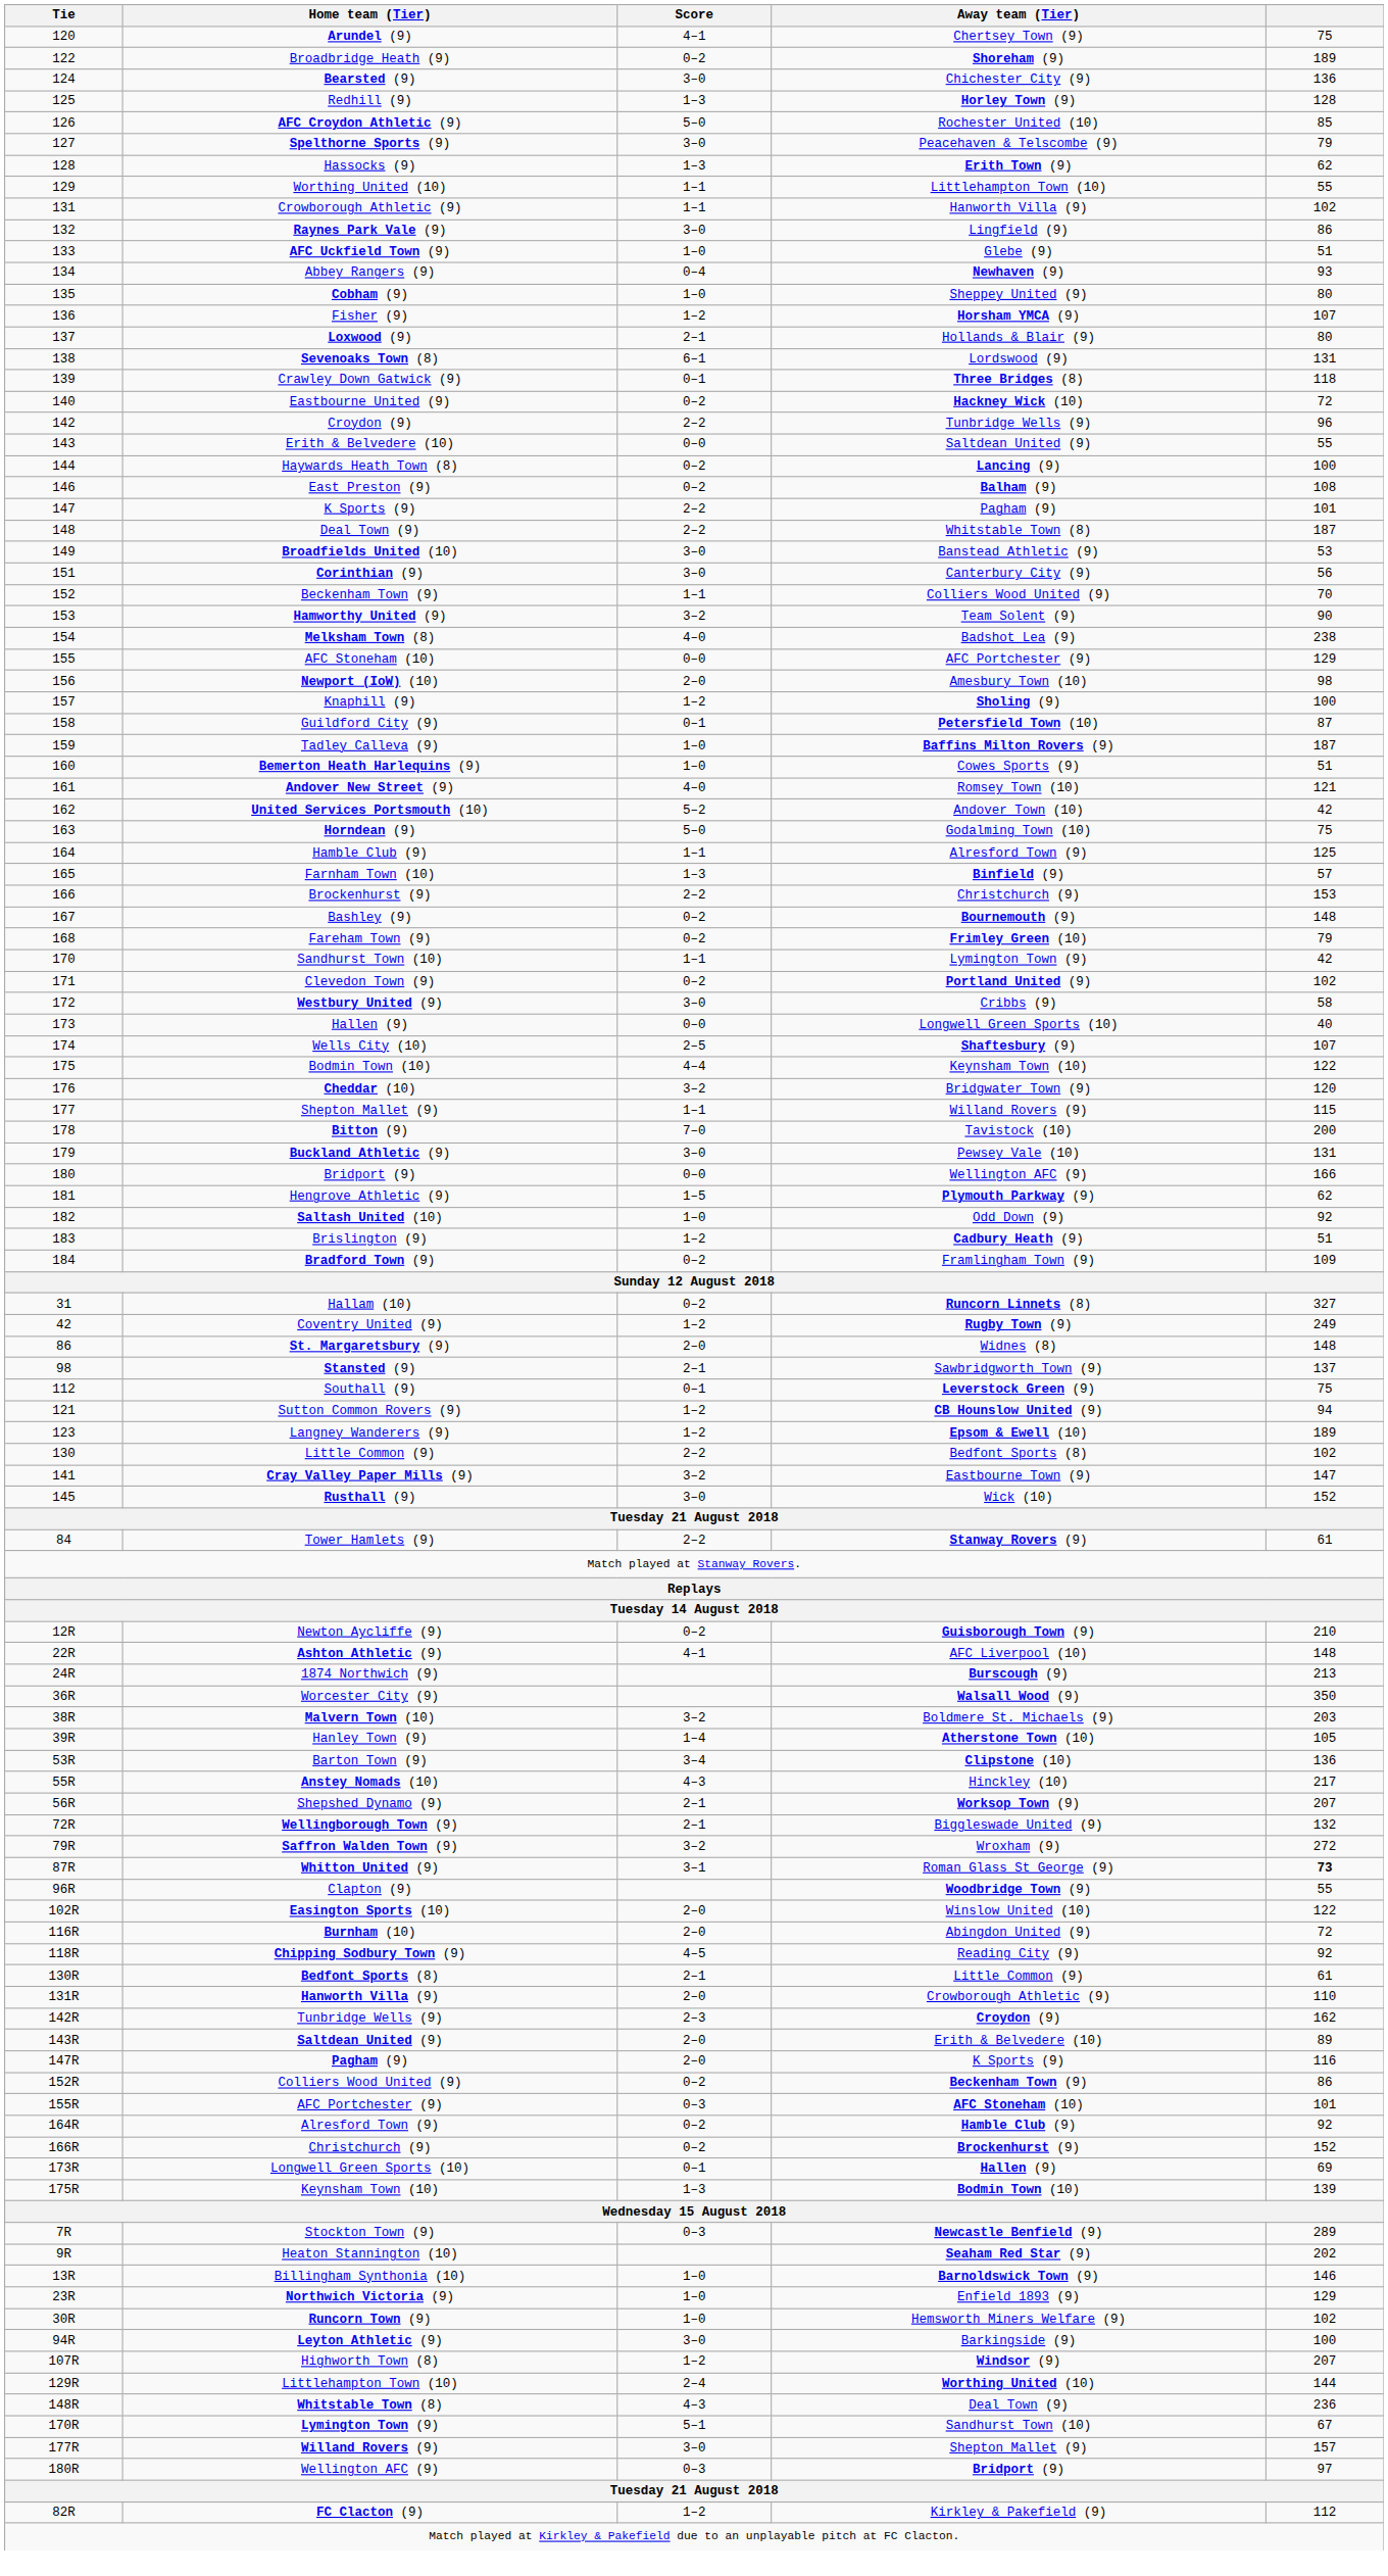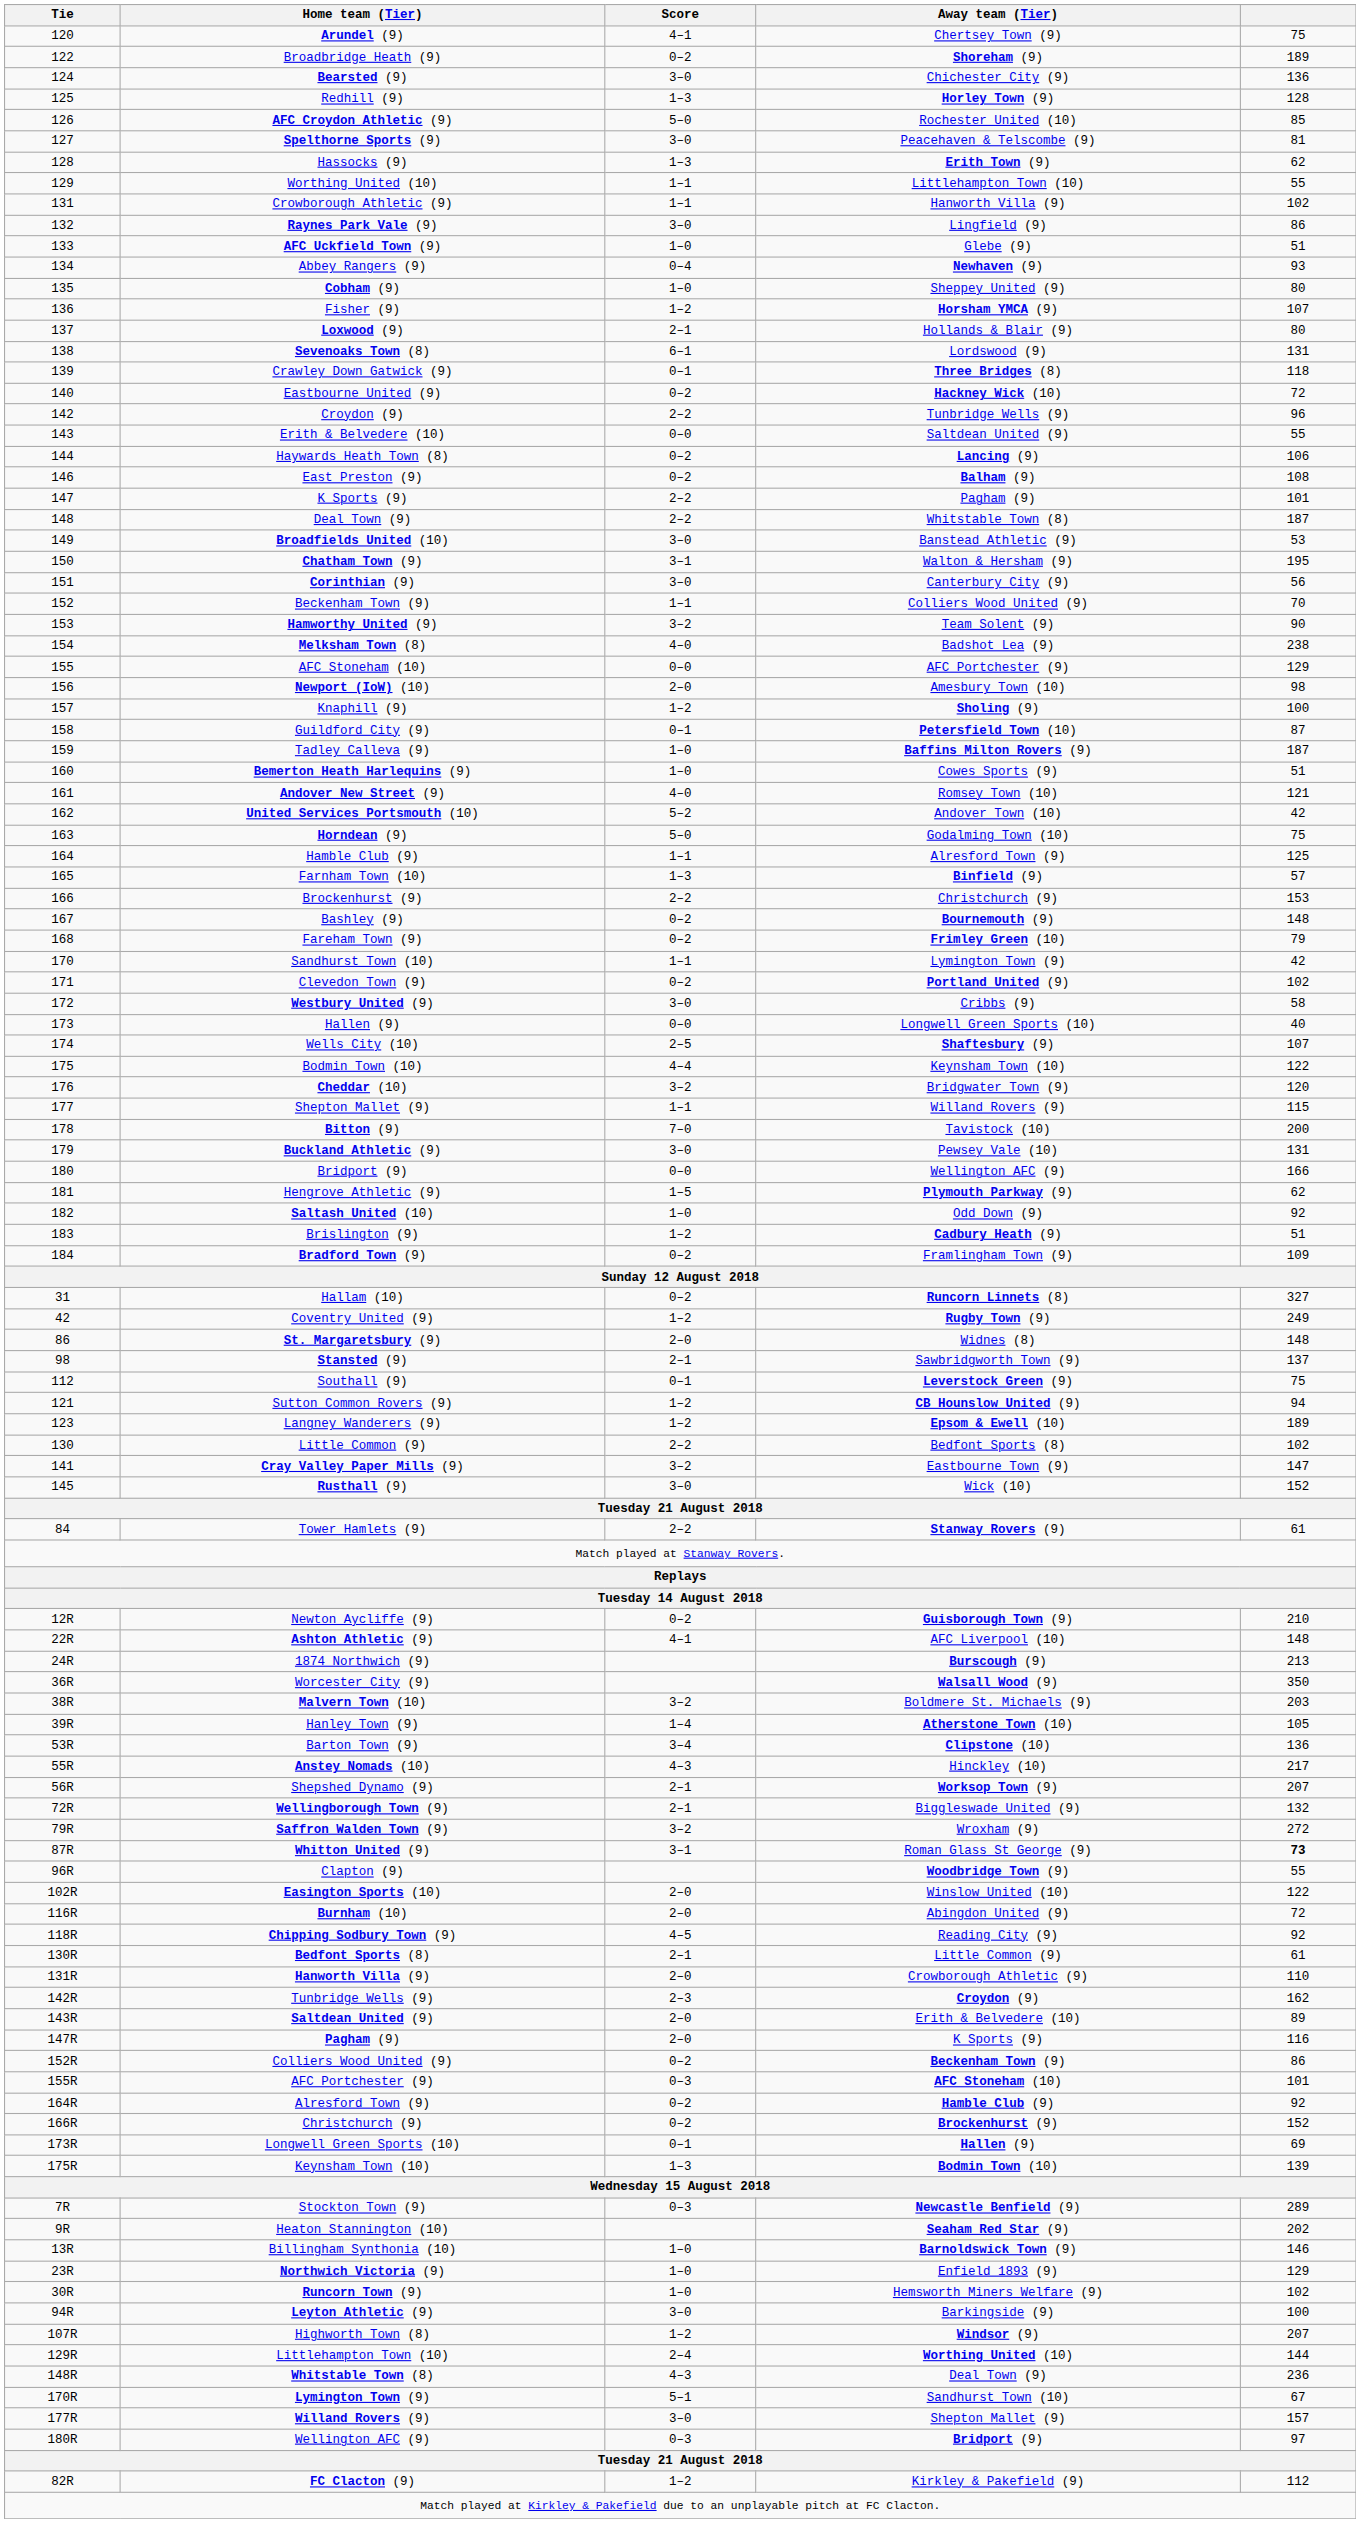Spelthorne Sports (9) | column 5: 79 -> 81
Haywards Heath Town (8) | column 5: 100 -> 106
+ row: 150 | Chatham Town (9) | 3–1 | Walton & Hersham (9) | 195
